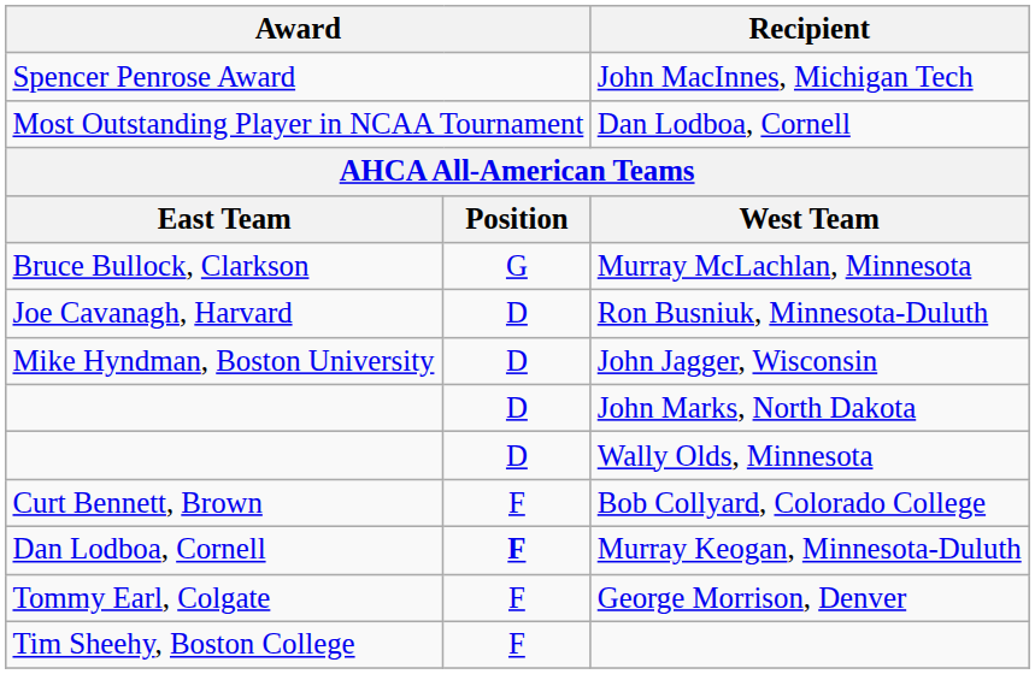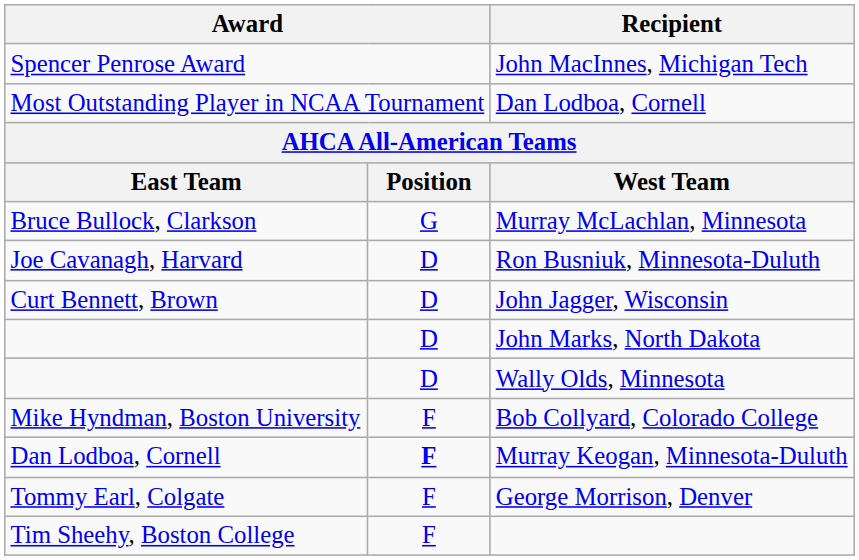John Jagger, Wisconsin | column 1: Mike Hyndman, Boston University -> Curt Bennett, Brown
Bob Collyard, Colorado College | column 1: Curt Bennett, Brown -> Mike Hyndman, Boston University
